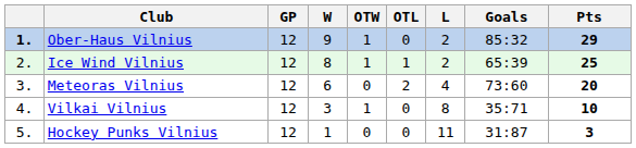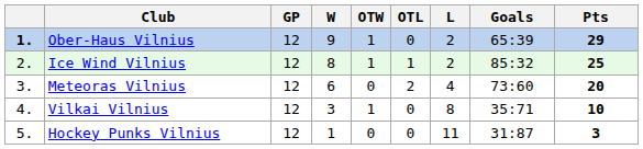Ober-Haus Vilnius | Goals: 85:32 -> 65:39
Ice Wind Vilnius | Goals: 65:39 -> 85:32
